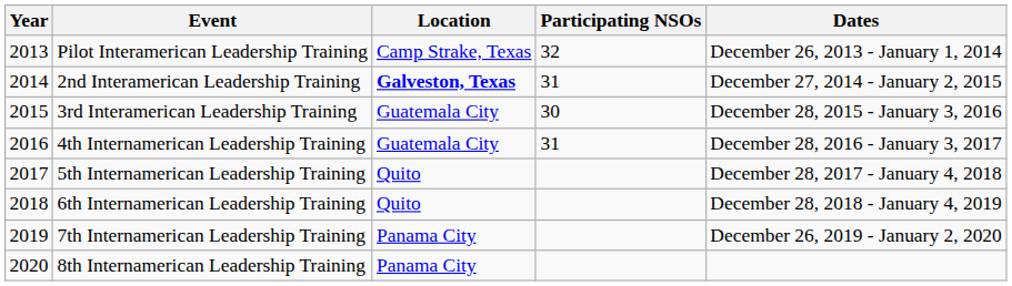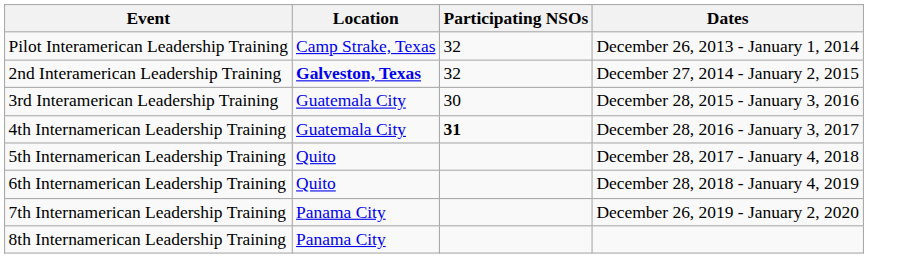- column: Year | 2013 | 2014 | 2015 | 2016 | 2017 | 2018 | 2019 | 2020
2nd Interamerican Leadership Training | Participating NSOs: 31 -> 32
4th Internamerican Leadership Training | Participating NSOs: normal -> bold
